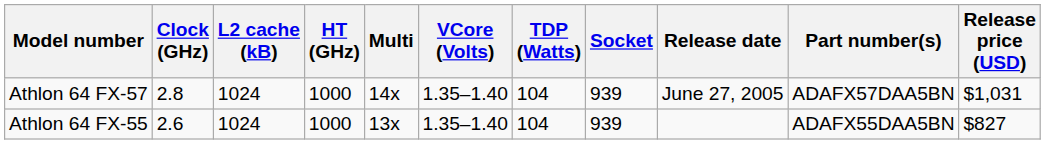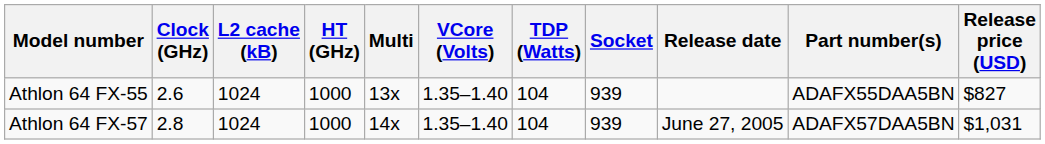rows swapped: Athlon 64 FX-55 <-> Athlon 64 FX-57
